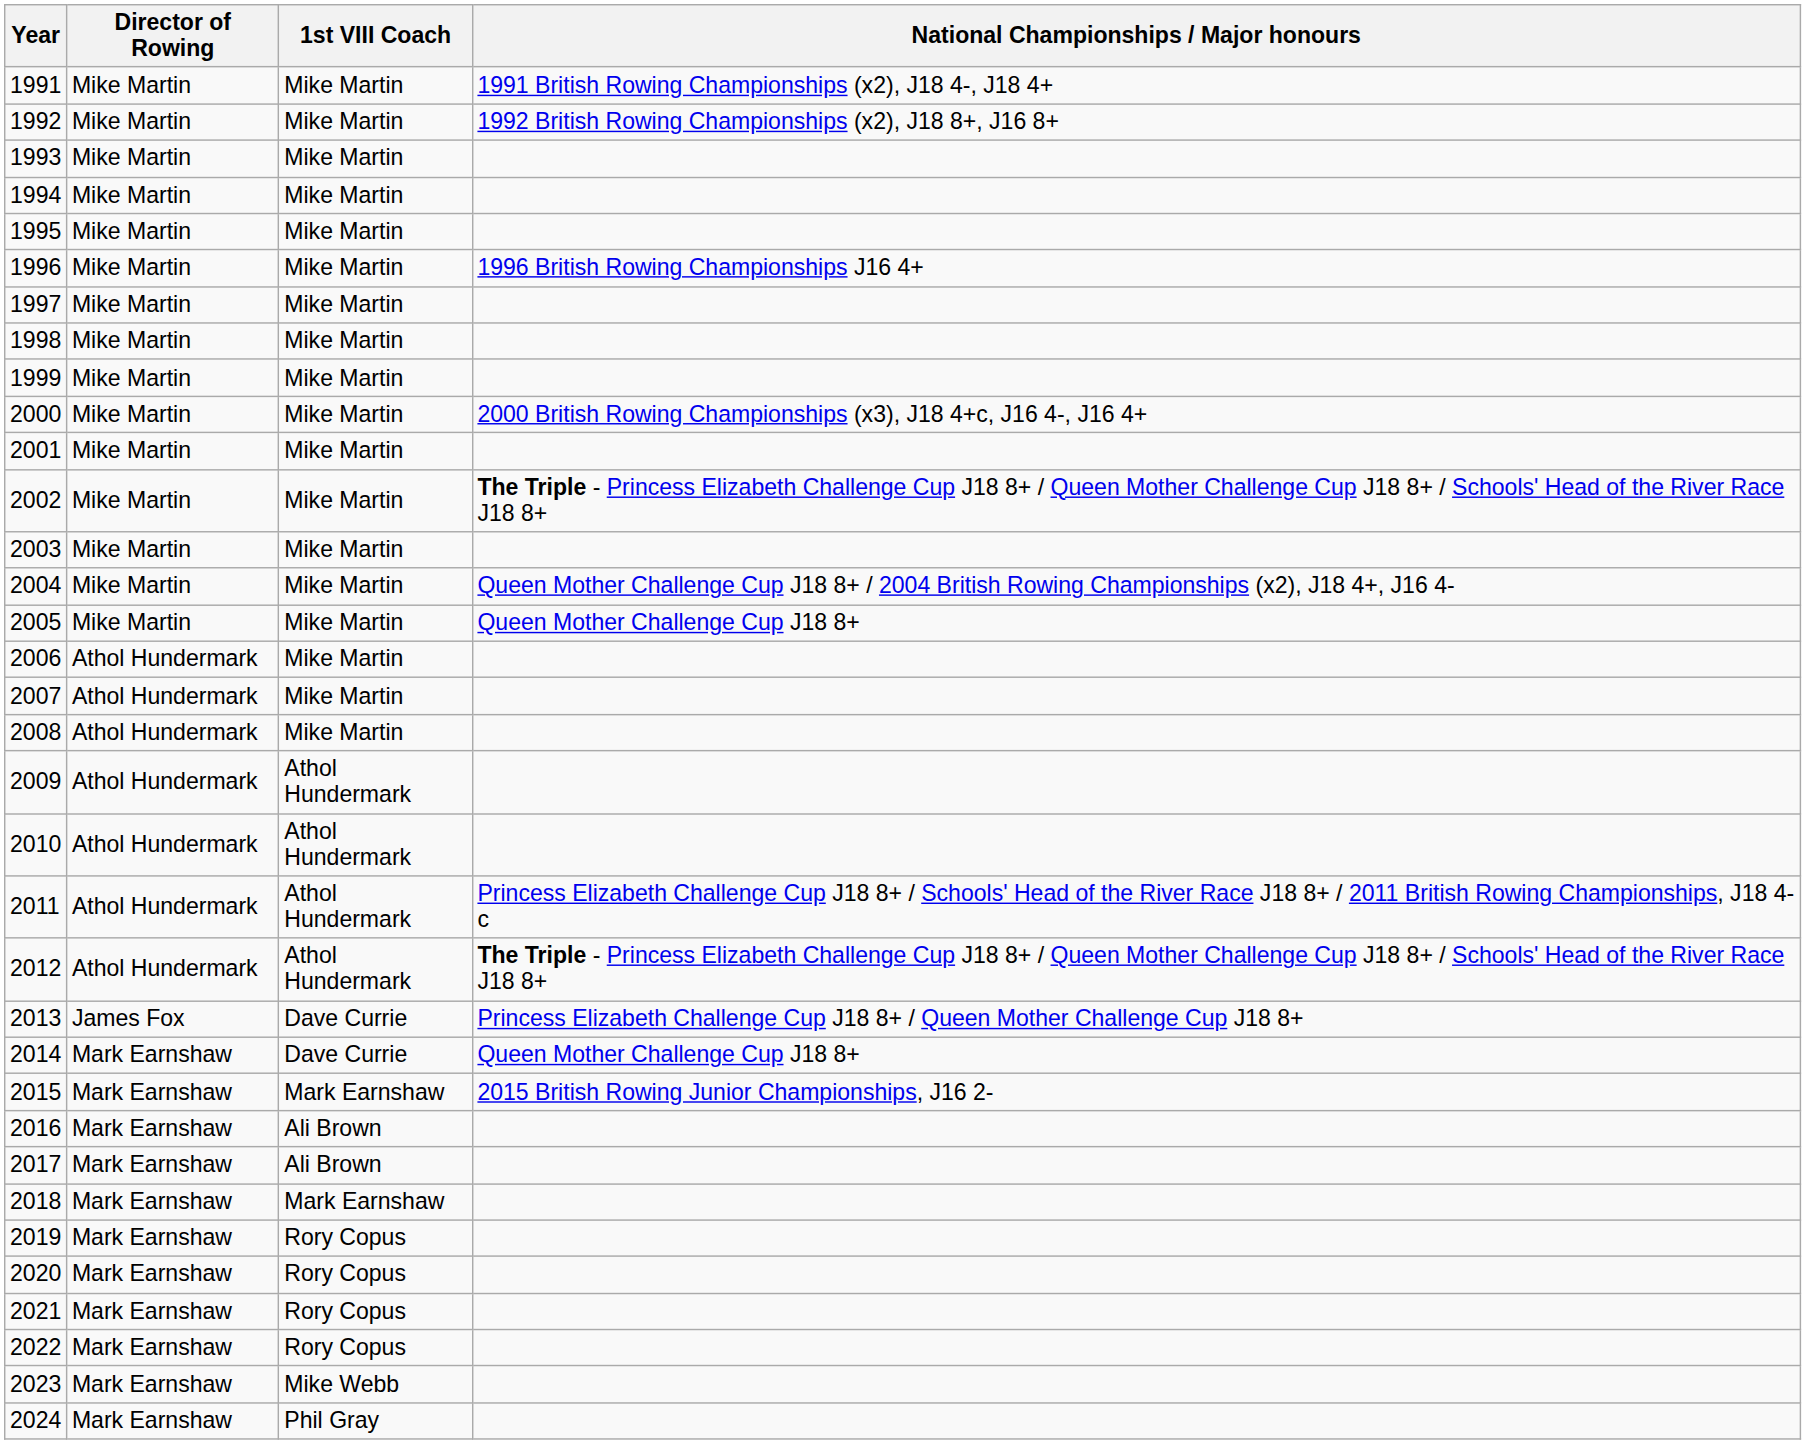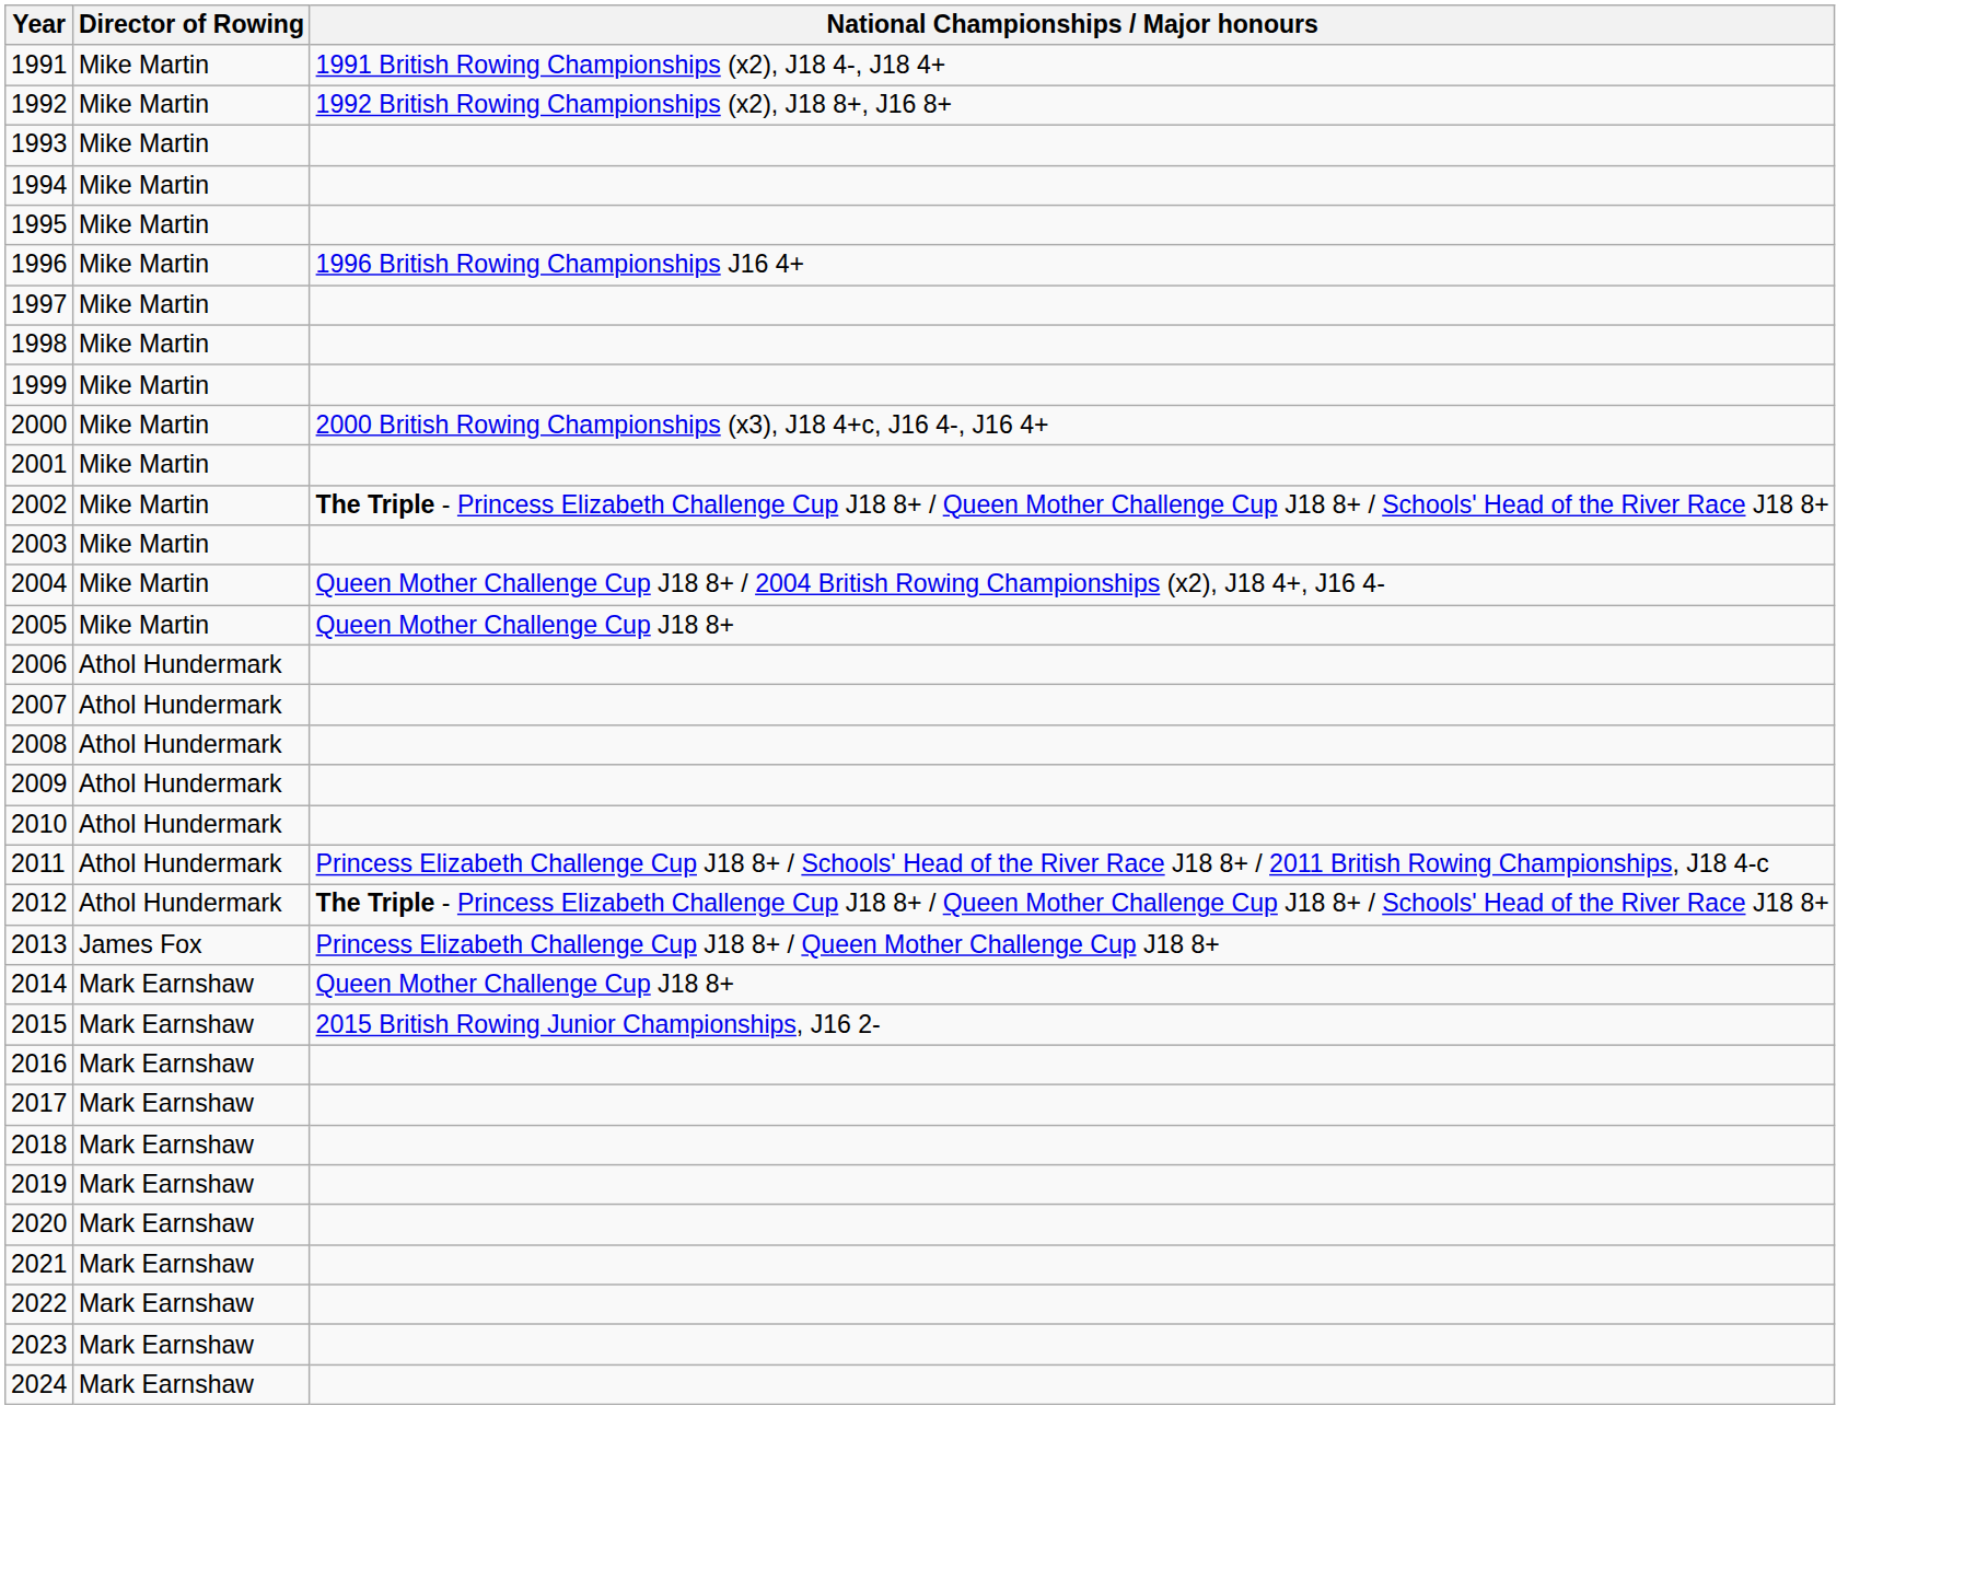- column: 1st VIII Coach | Mike Martin | Mike Martin | Mike Martin | Mike Martin | Mike Martin | Mike Martin | Mike Martin | Mike Martin | Mike Martin | Mike Martin | Mike Martin | Mike Martin | Mike Martin | Mike Martin | Mike Martin | Mike Martin | Mike Martin | Mike Martin | Athol Hundermark | Athol Hundermark | Athol Hundermark | Athol Hundermark | Dave Currie | Dave Currie | Mark Earnshaw | Ali Brown | Ali Brown | Mark Earnshaw | Rory Copus | Rory Copus | Rory Copus | Rory Copus | Mike Webb | Phil Gray
